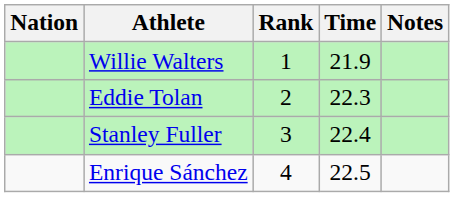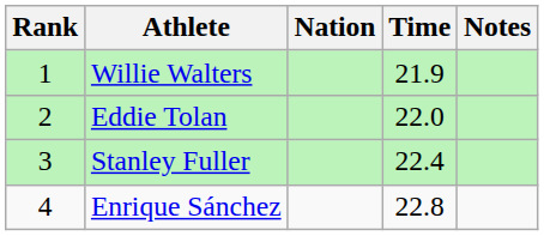columns swapped: Rank <-> Nation
Eddie Tolan | Time: 22.3 -> 22.0
Enrique Sánchez | Time: 22.5 -> 22.8
